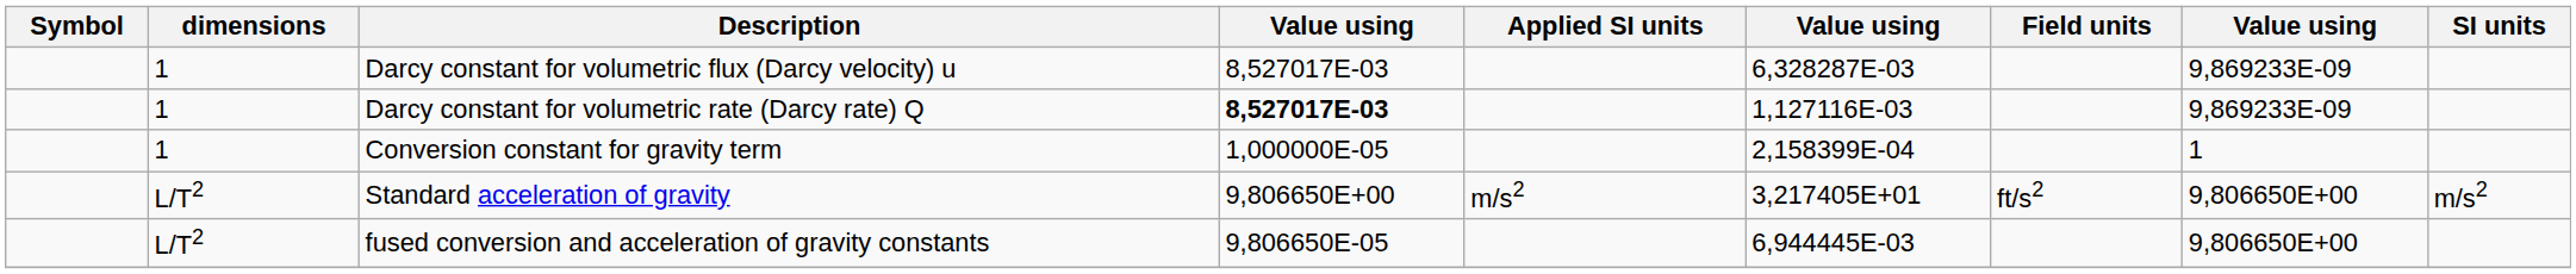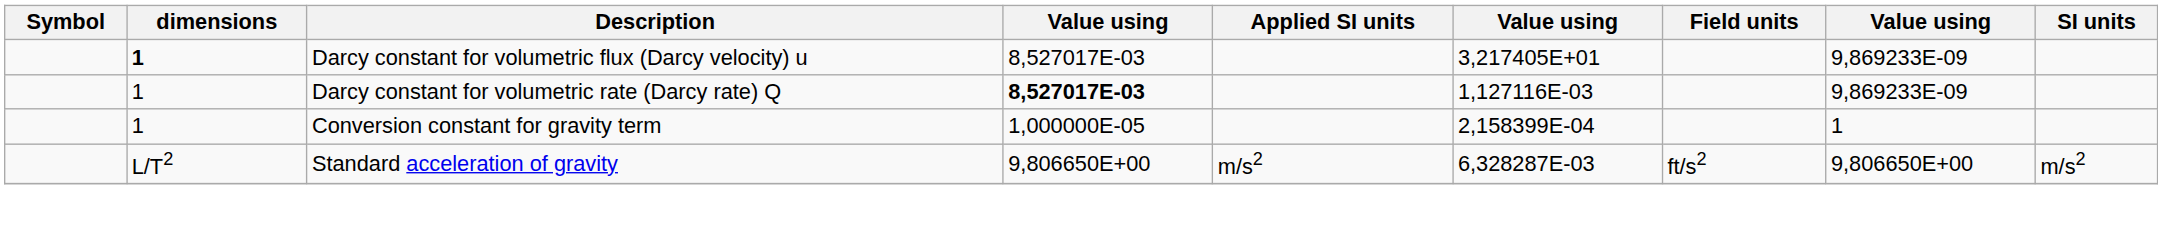Darcy constant for volumetric flux (Darcy velocity) u | dimensions: normal -> bold
Darcy constant for volumetric flux (Darcy velocity) u | column 6: 6,328287E-03 -> 3,217405E+01
Standard acceleration of gravity | column 6: 3,217405E+01 -> 6,328287E-03
- row: L/T2 | fused conversion and acceleration of gravity constants | 9,806650E-05 | 6,944445E-03 | 9,806650E+00
